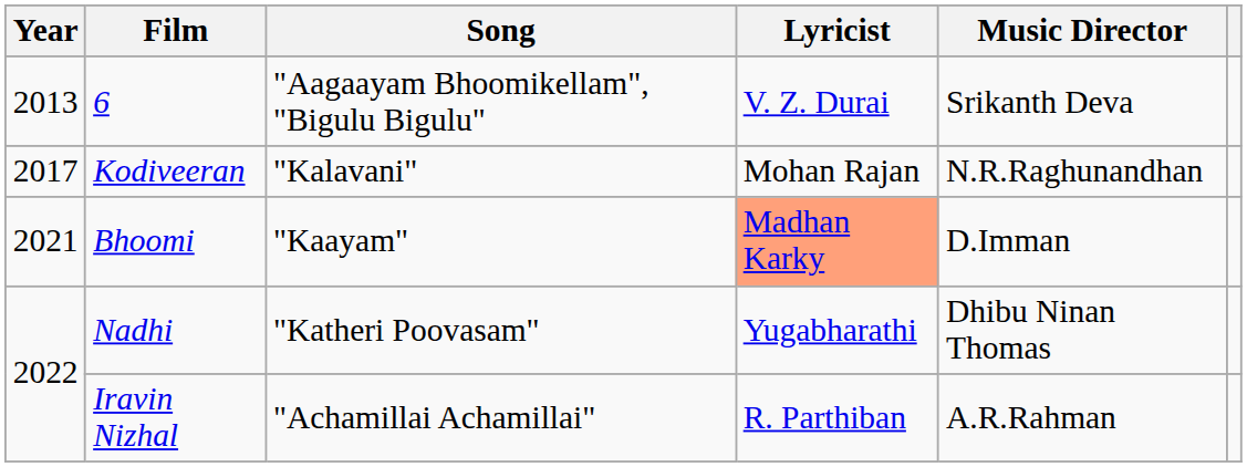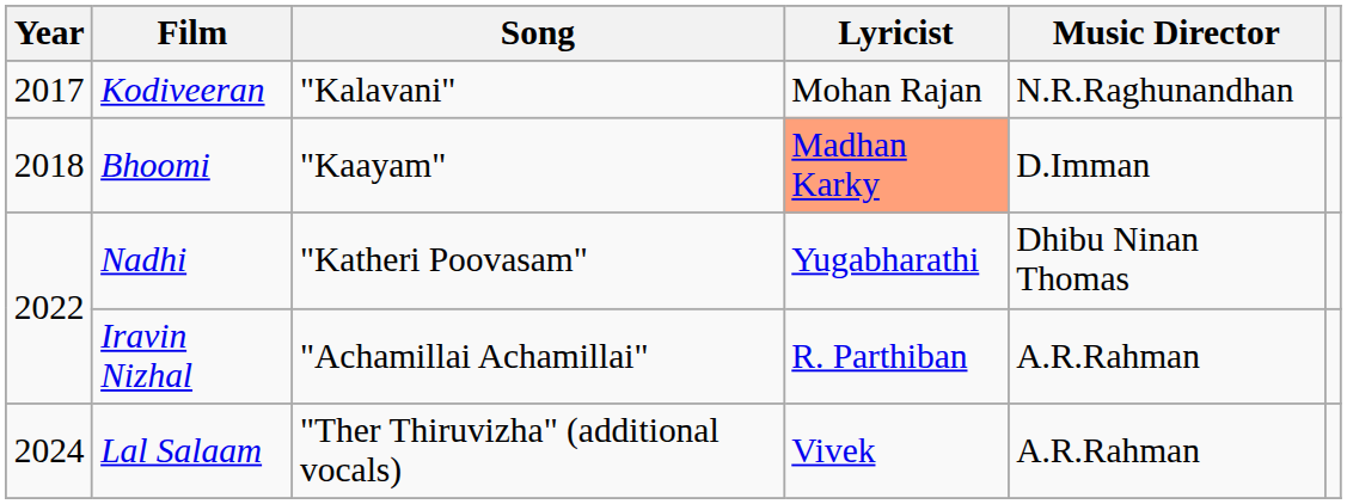- row: 2013 | 6 | "Aagaayam Bhoomikellam", "Bigulu Bigulu" | V. Z. Durai | Srikanth Deva
Bhoomi | Year: 2021 -> 2018
+ row: 2024 | Lal Salaam | "Ther Thiruvizha" (additional vocals) | Vivek | A.R.Rahman
